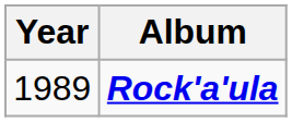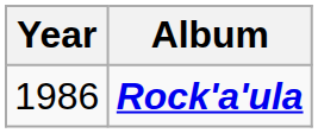Rock'a'ula | Year: 1989 -> 1986
